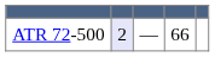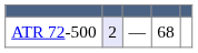ATR 72-500 | column 4: 66 -> 68
